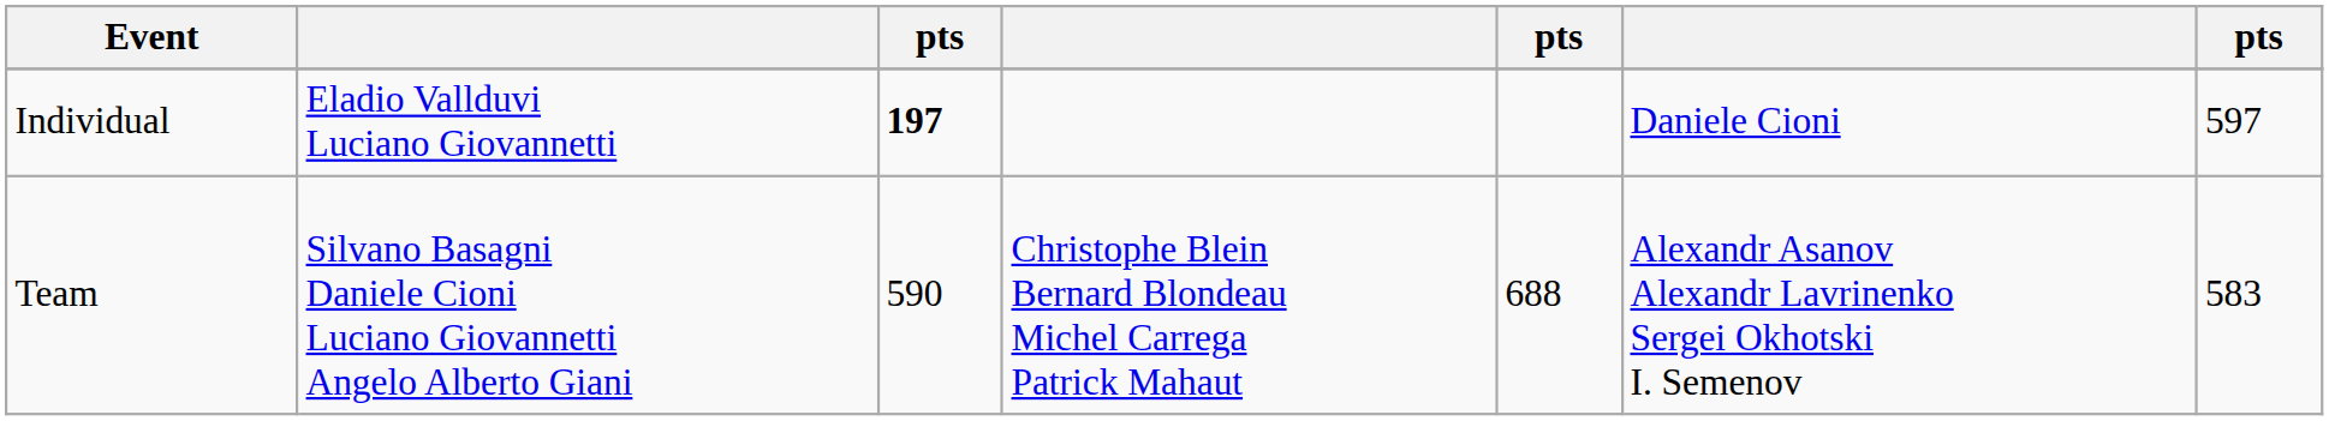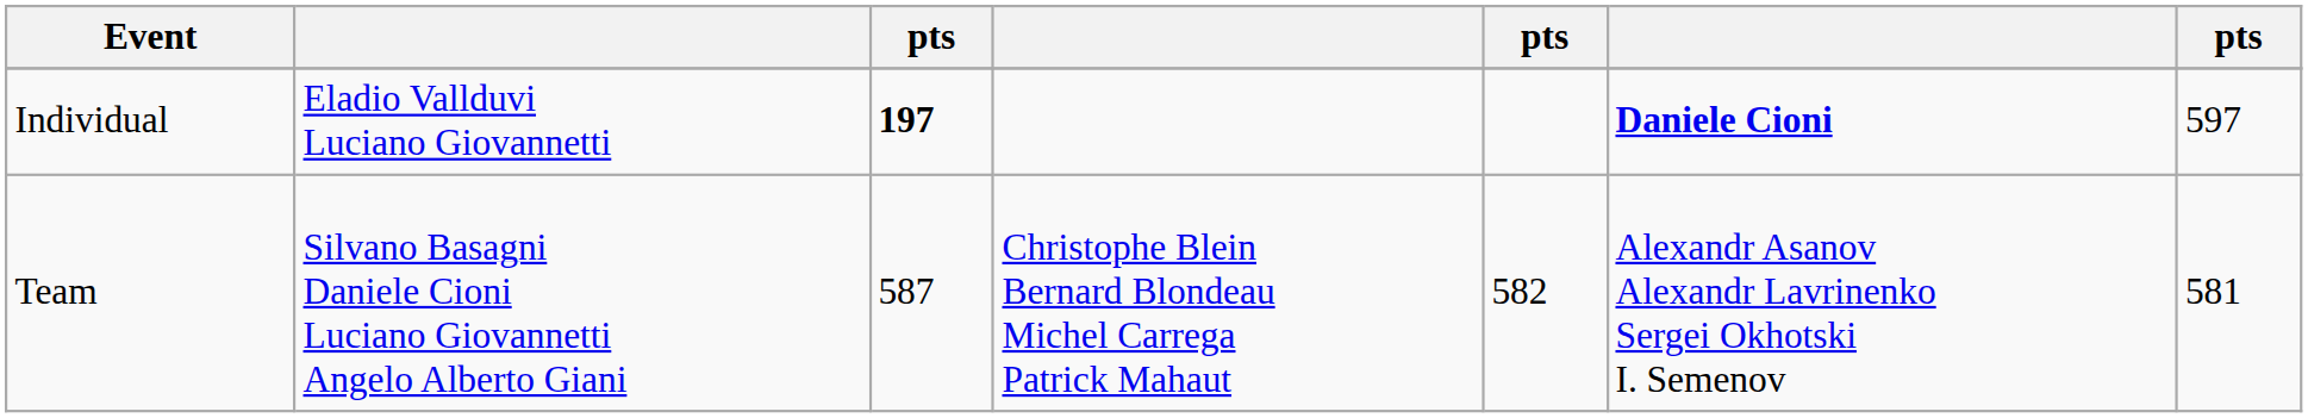Individual | column 6: normal -> bold
Team | column 3: 590 -> 587
Team | column 5: 688 -> 582
Team | column 7: 583 -> 581
